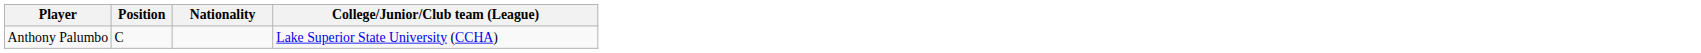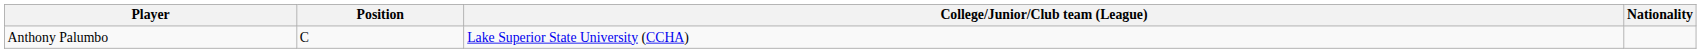columns swapped: Nationality <-> College/Junior/Club team (League)
